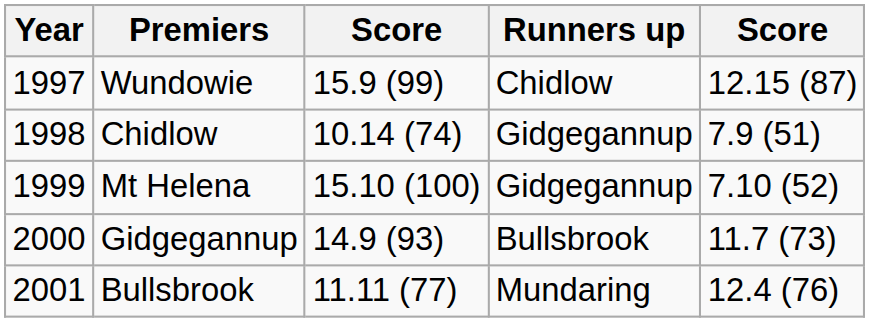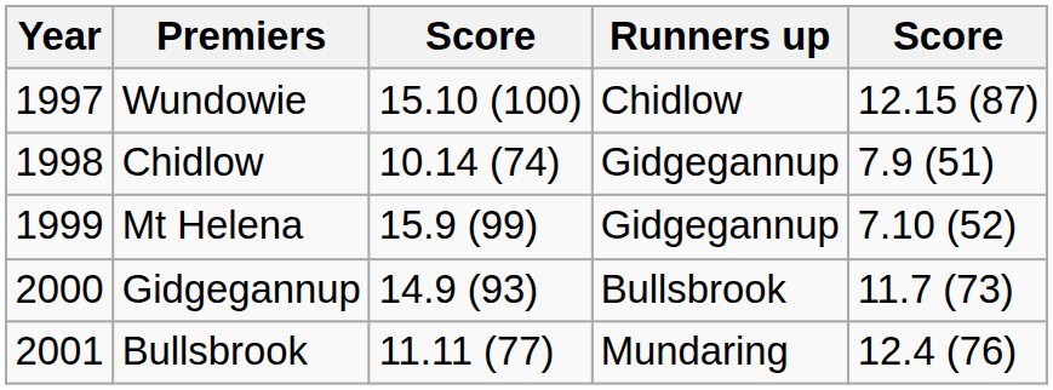Wundowie | column 3: 15.9 (99) -> 15.10 (100)
Mt Helena | column 3: 15.10 (100) -> 15.9 (99)
